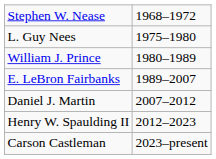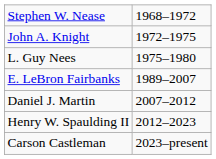+ row: John A. Knight | 1972–1975
- row: William J. Prince | 1980–1989
